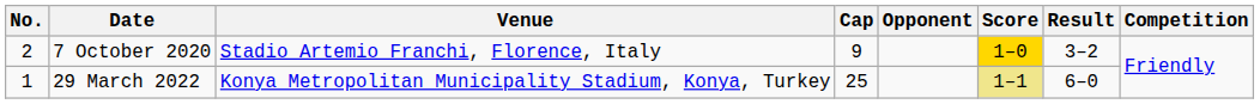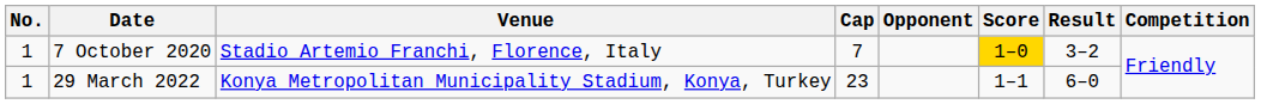7 October 2020 | No.: 2 -> 1
7 October 2020 | Cap: 9 -> 7
29 March 2022 | Cap: 25 -> 23
29 March 2022 | Score: khaki background -> no background
